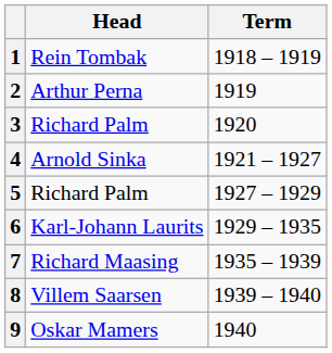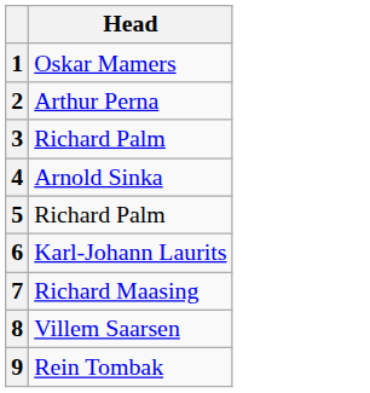- column: Term | 1918 – 1919 | 1919 | 1920 | 1921 – 1927 | 1927 – 1929 | 1929 – 1935 | 1935 – 1939 | 1939 – 1940 | 1940
1 | Head: Rein Tombak -> Oskar Mamers
9 | Head: Oskar Mamers -> Rein Tombak
